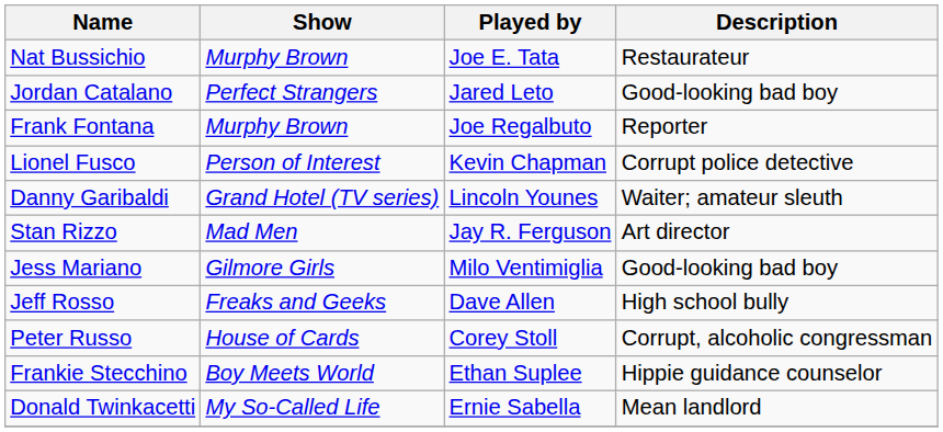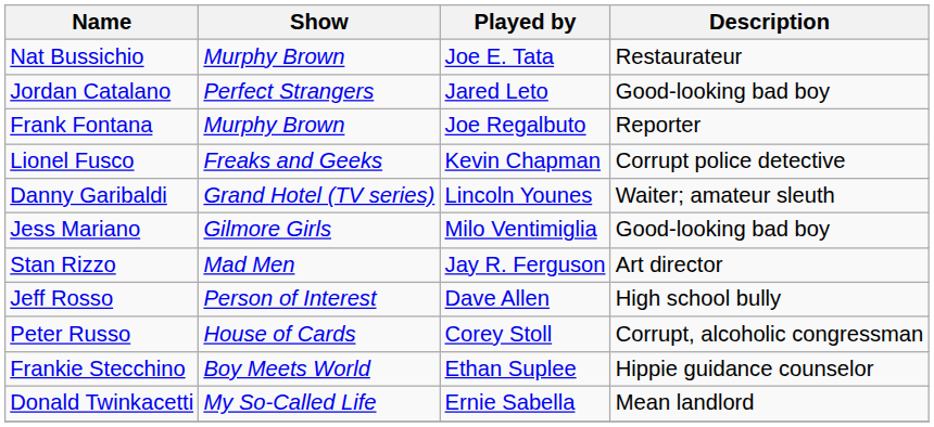Lionel Fusco | Show: Person of Interest -> Freaks and Geeks
rows swapped: Jess Mariano <-> Stan Rizzo
Jeff Rosso | Show: Freaks and Geeks -> Person of Interest
